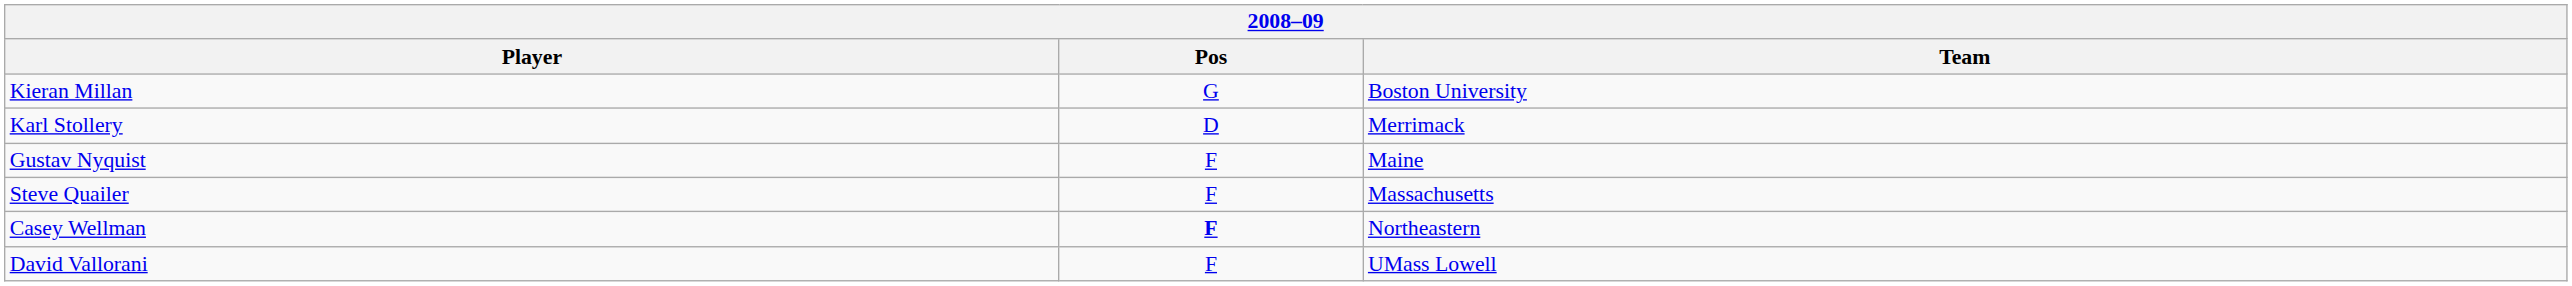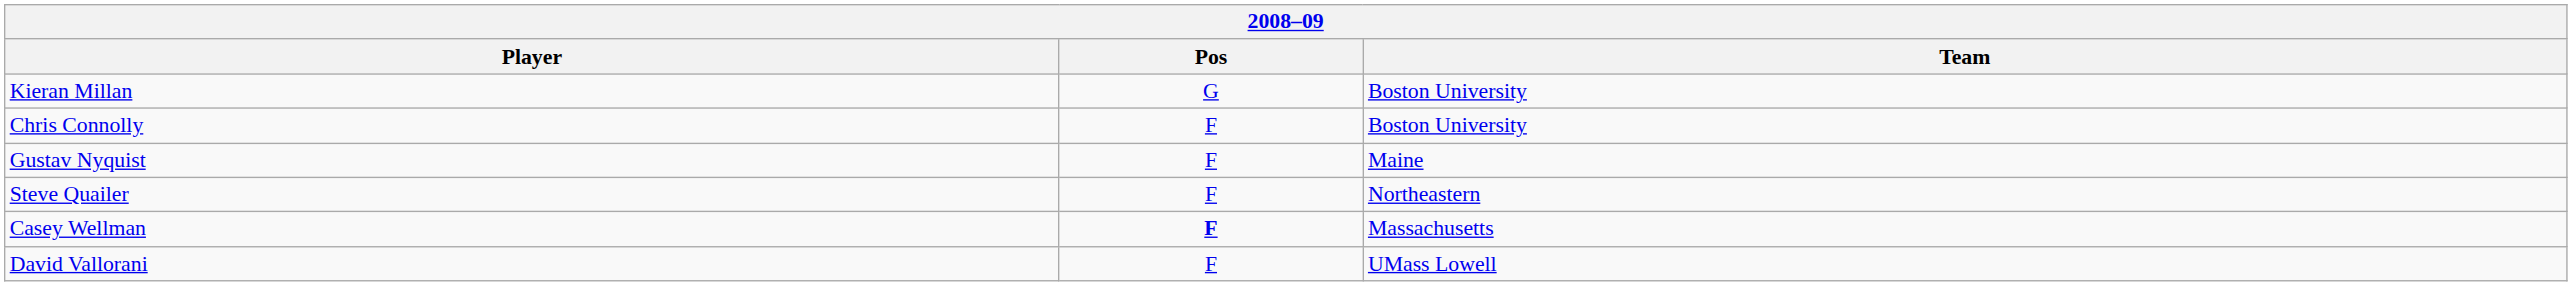- row: Karl Stollery | D | Merrimack
+ row: Chris Connolly | F | Boston University
Steve Quailer | Team: Massachusetts -> Northeastern
Casey Wellman | Team: Northeastern -> Massachusetts
